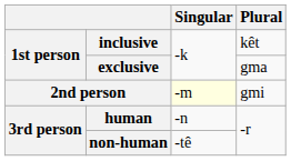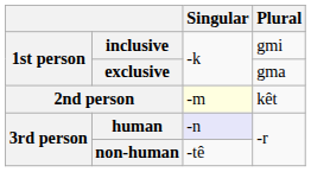inclusive | Plural: kêt -> gmi
2nd person | Plural: gmi -> kêt
human | Singular: no background -> lavender background
